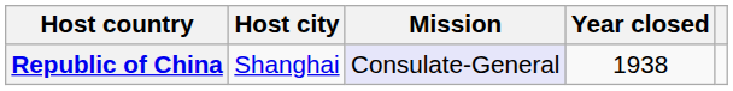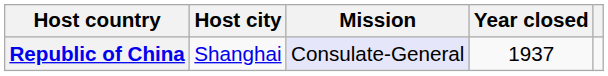Republic of China | Year closed: 1938 -> 1937
